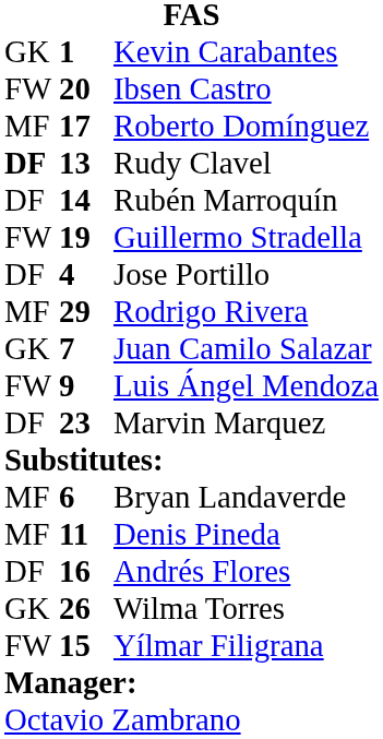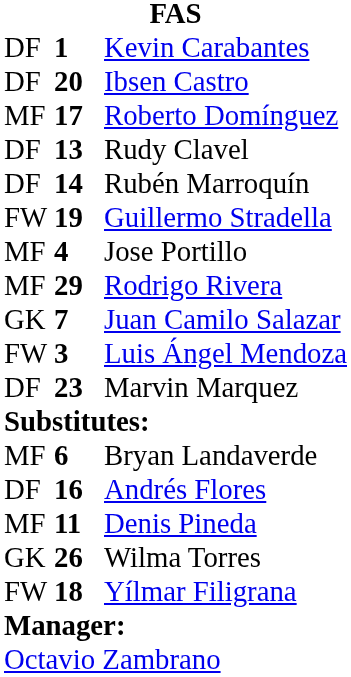Kevin Carabantes | column 1: GK -> DF
Ibsen Castro | column 1: FW -> DF
Rudy Clavel | column 1: bold -> normal
Jose Portillo | column 1: DF -> MF
Luis Ángel Mendoza | column 2: 9 -> 3
rows swapped: Denis Pineda <-> Andrés Flores
Yílmar Filigrana | column 2: 15 -> 18
